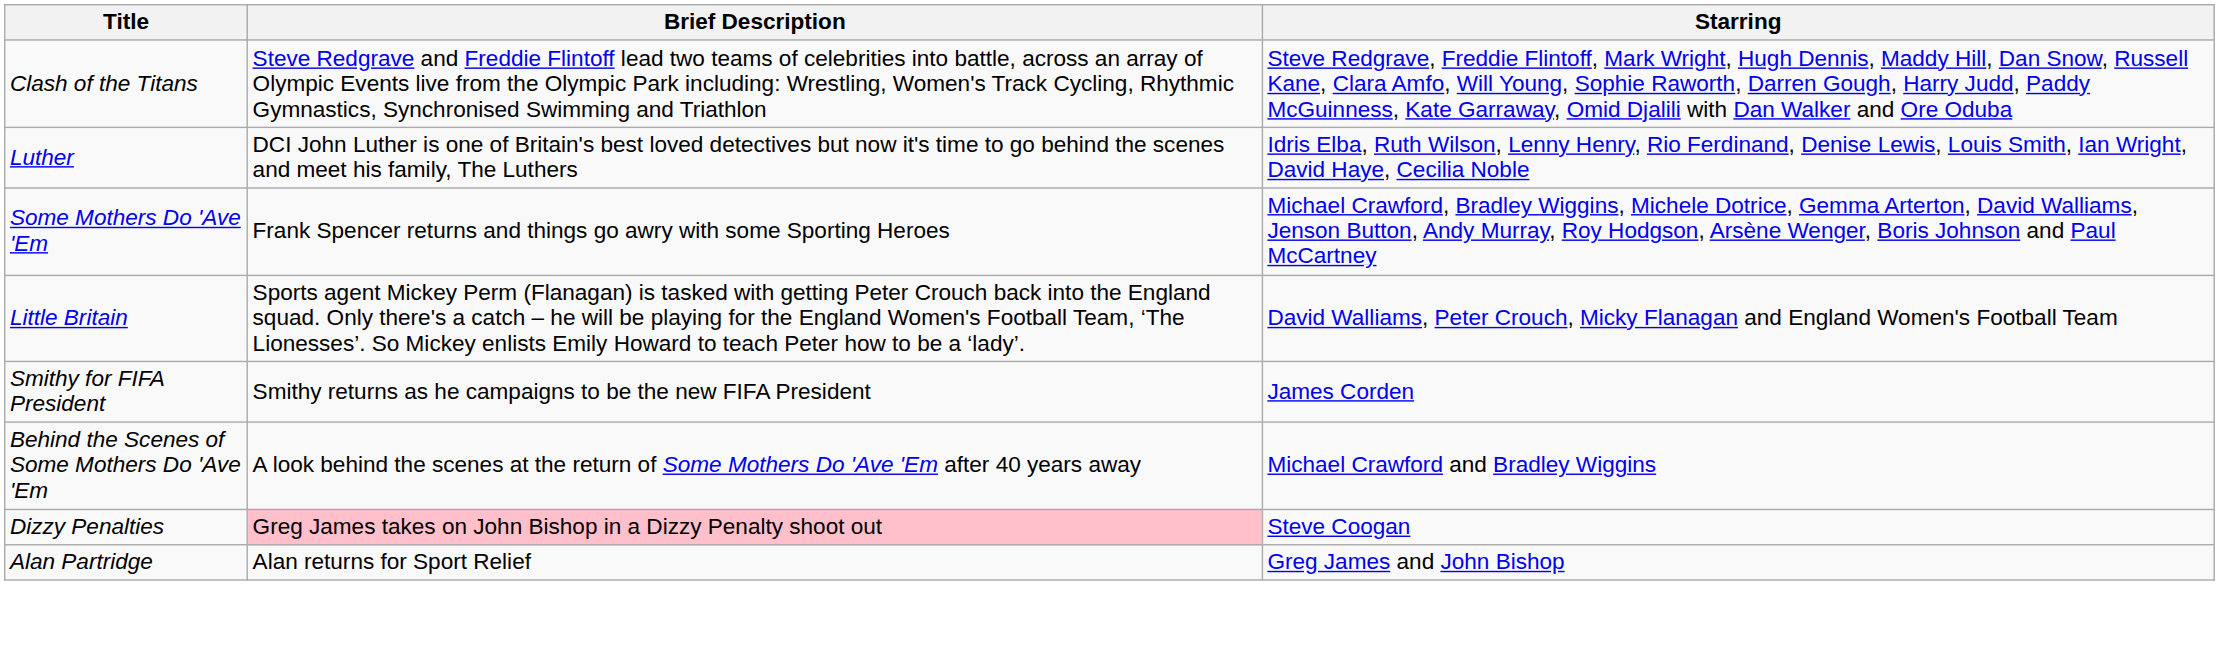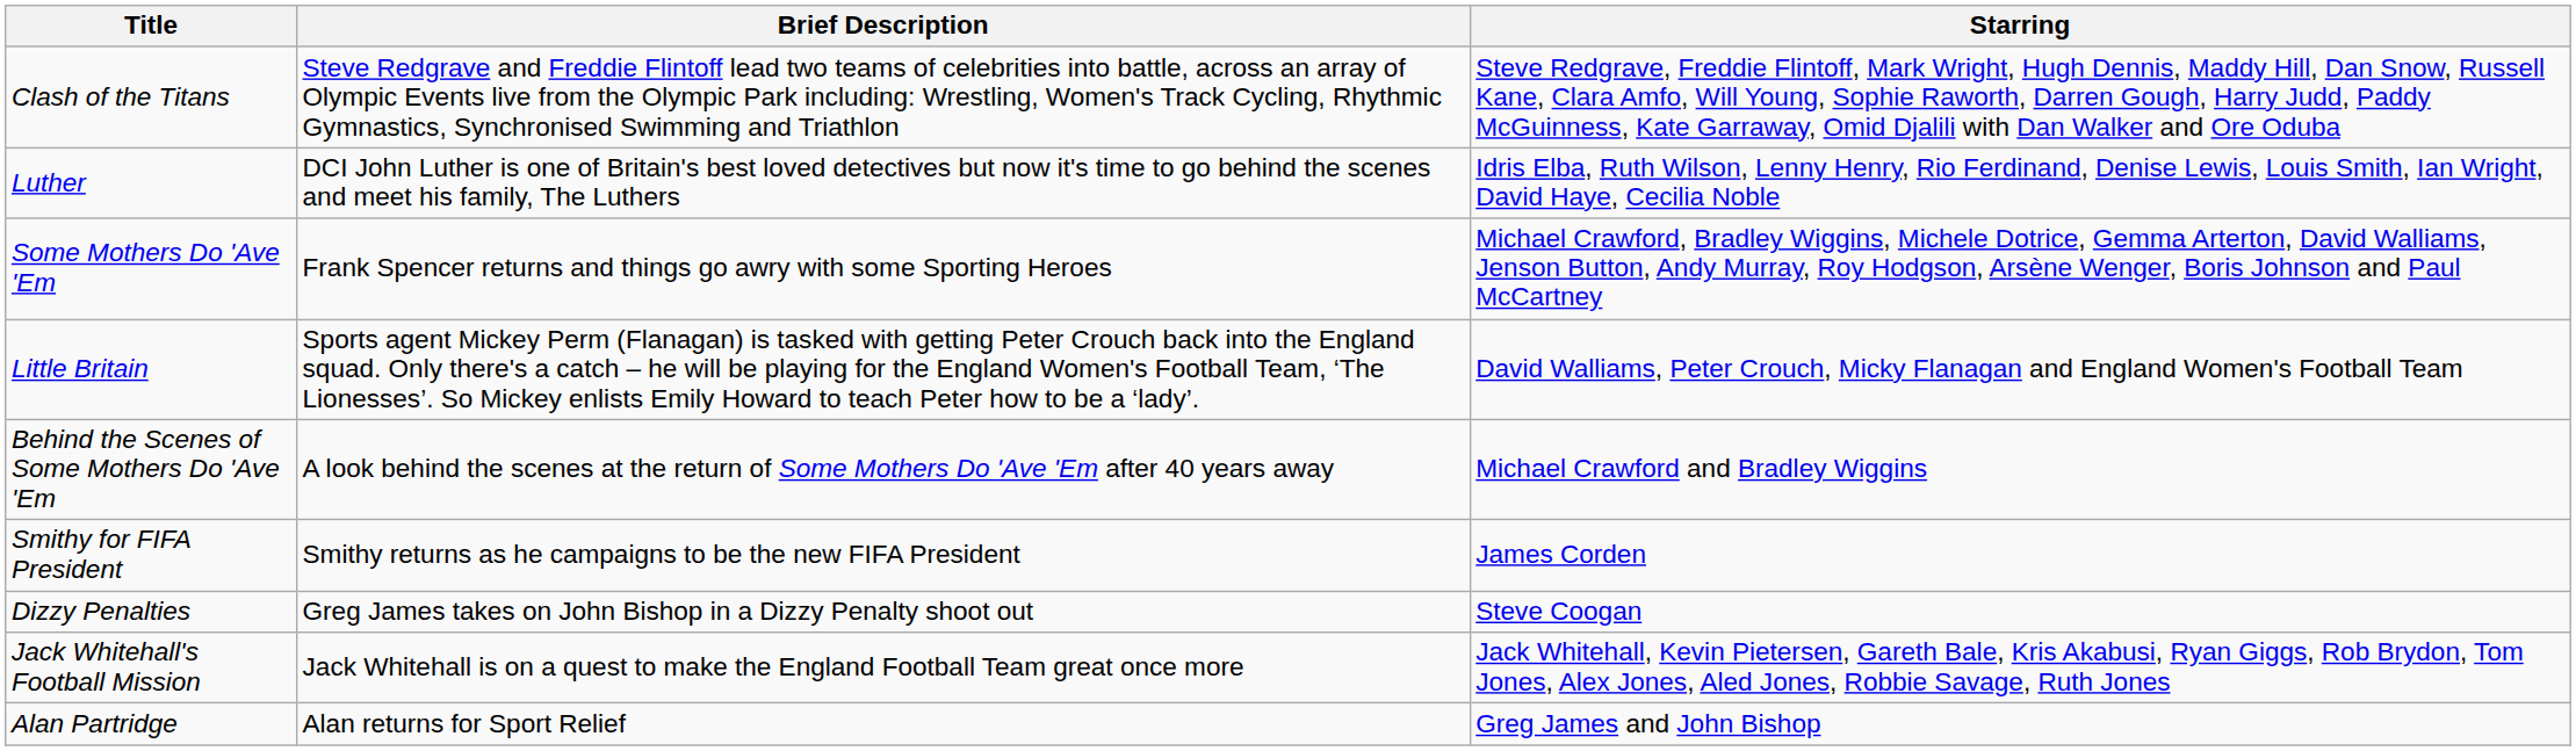rows swapped: Behind the Scenes of Some Mothers Do 'Ave 'Em <-> Smithy for FIFA President
Dizzy Penalties | Brief Description: pink background -> no background
+ row: Jack Whitehall's Football Mission | Jack Whitehall is on a quest to make the England Football Team great once more | Jack Whitehall, Kevin Pietersen, Gareth Bale, Kris Akabusi, Ryan Giggs, Rob Brydon, Tom Jones, Alex Jones, Aled Jones, Robbie Savage, Ruth Jones
